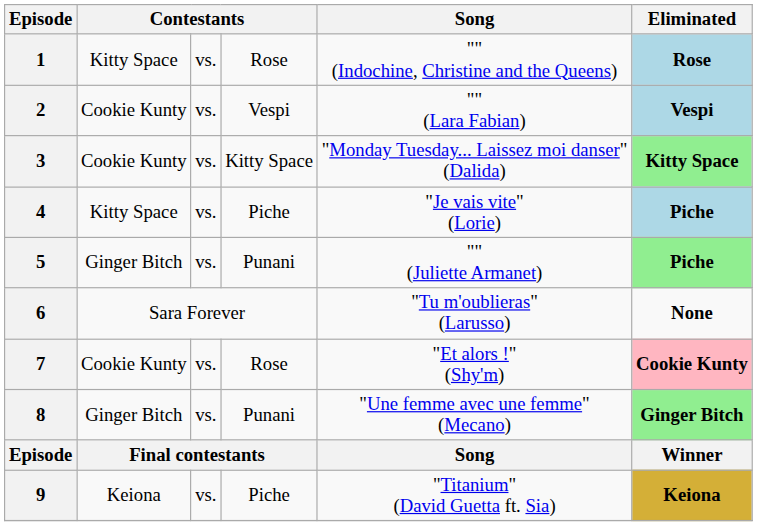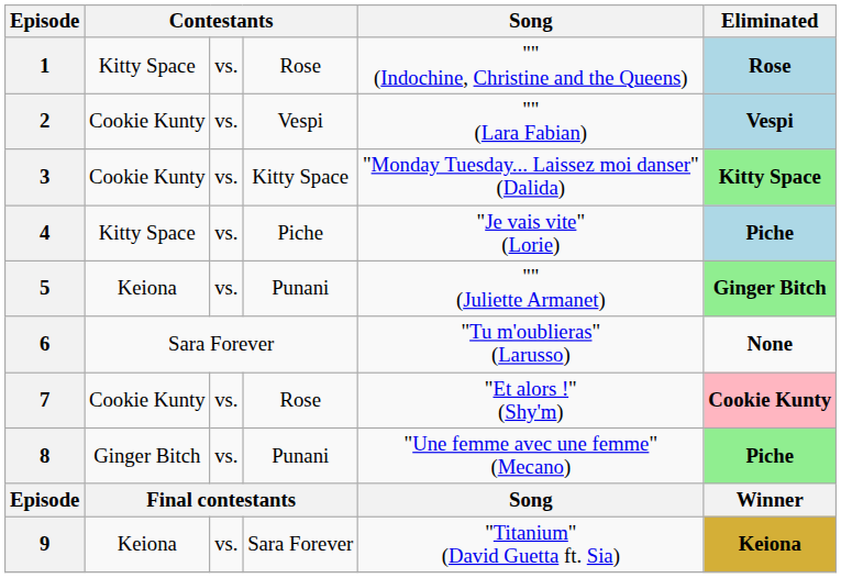5 | column 2: Ginger Bitch -> Keiona
5 | Eliminated: Piche -> Ginger Bitch
8 | Eliminated: Ginger Bitch -> Piche
9 | column 4: Piche -> Sara Forever
